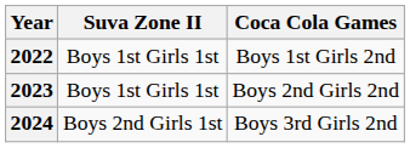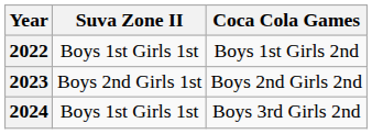2023 | Suva Zone II: Boys 1st Girls 1st -> Boys 2nd Girls 1st
2024 | Suva Zone II: Boys 2nd Girls 1st -> Boys 1st Girls 1st
